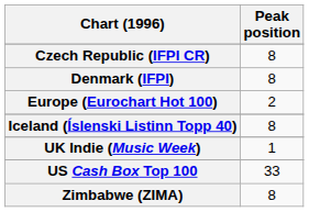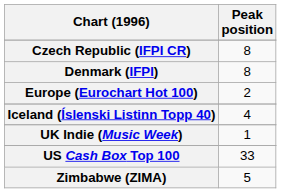Iceland (Íslenski Listinn Topp 40) | Peak position: 8 -> 4
Zimbabwe (ZIMA) | Peak position: 8 -> 5
